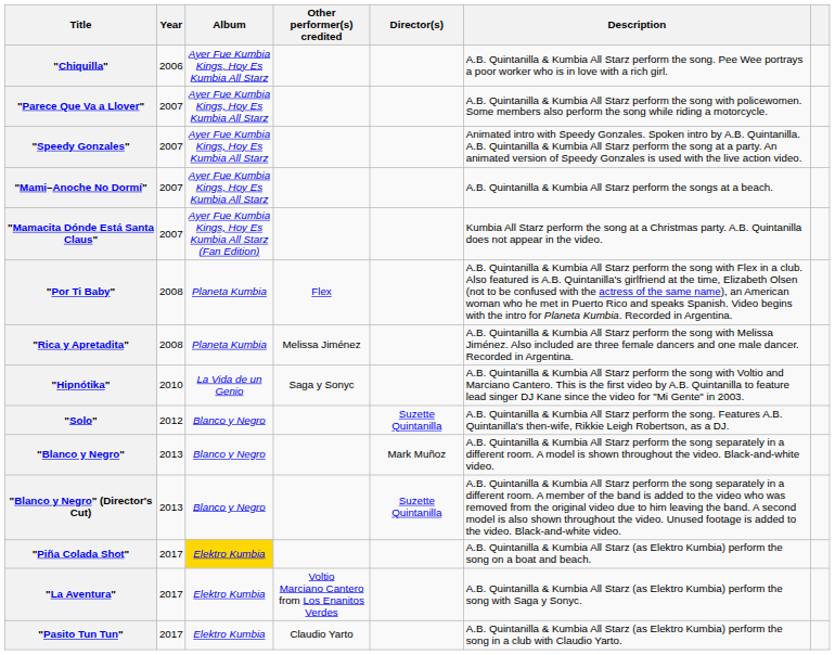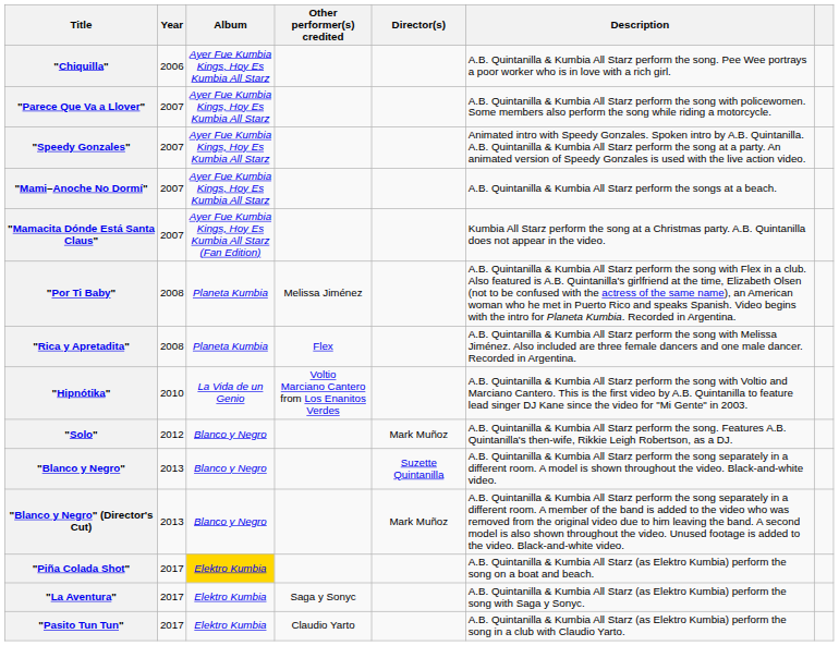"Por Ti Baby" | Other performer(s) credited: Flex -> Melissa Jiménez
"Rica y Apretadita" | Other performer(s) credited: Melissa Jiménez -> Flex
"Hipnótika" | Other performer(s) credited: Saga y Sonyc -> Voltio Marciano Cantero from Los Enanitos Verdes
"Solo" | Director(s): Suzette Quintanilla -> Mark Muñoz
"Blanco y Negro" | Director(s): Mark Muñoz -> Suzette Quintanilla
"Blanco y Negro" (Director's Cut) | Director(s): Suzette Quintanilla -> Mark Muñoz
"La Aventura" | Other performer(s) credited: Voltio Marciano Cantero from Los Enanitos Verdes -> Saga y Sonyc
